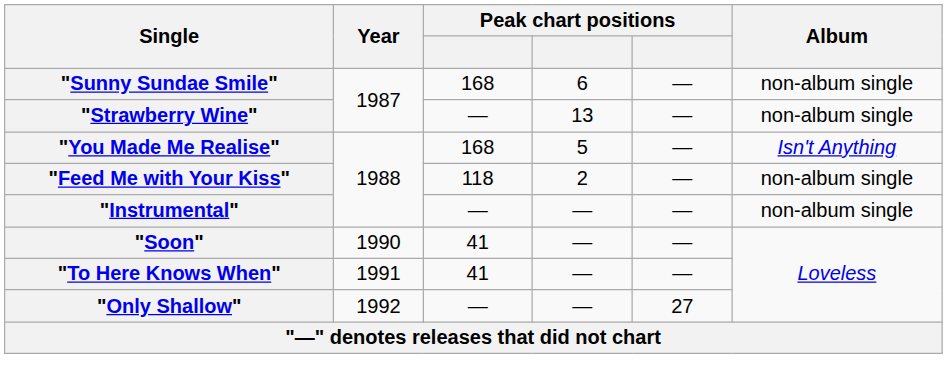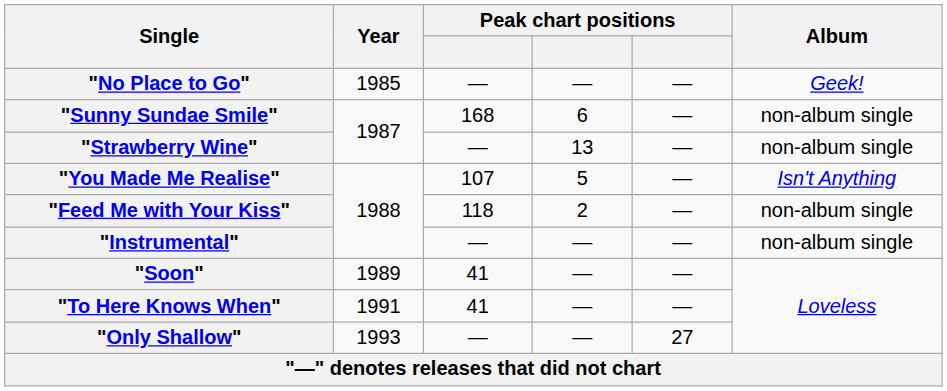+ row: "No Place to Go" | 1985 | — | — | — | Geek!
"You Made Me Realise" | column 3: 168 -> 107
"Soon" | Year: 1990 -> 1989
"Only Shallow" | Year: 1992 -> 1993
